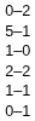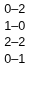- row: 5–1
- row: 1–1
